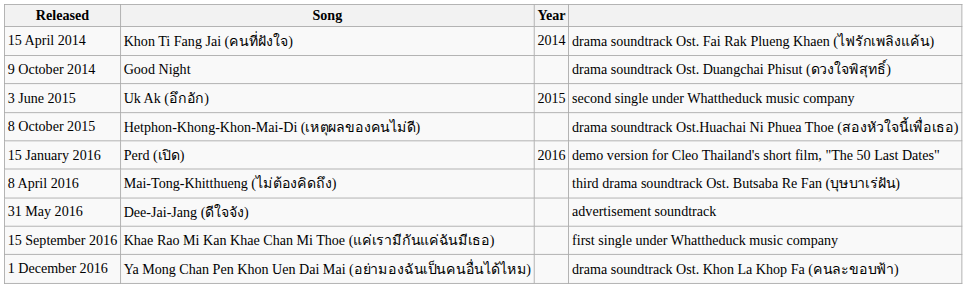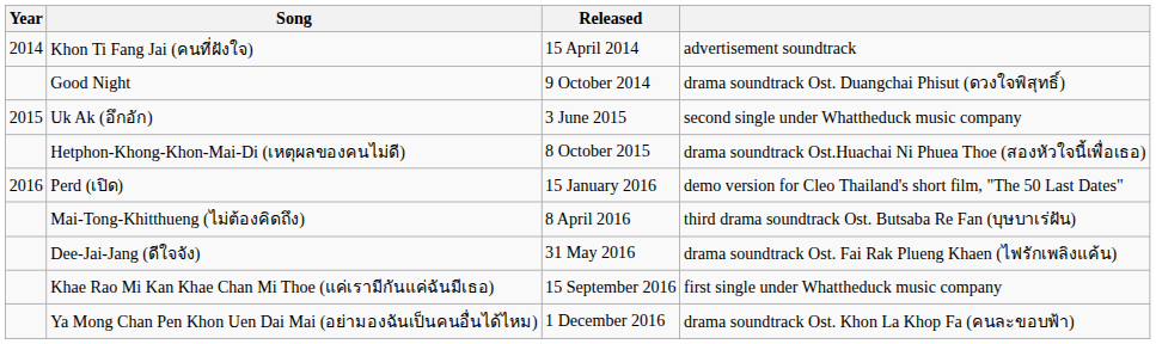columns swapped: Year <-> Released
Khon Ti Fang Jai (คนที่ฝังใจ) | column 4: drama soundtrack Ost. Fai Rak Plueng Khaen (ไฟรักเพลิงแค้น) -> advertisement soundtrack
Dee-Jai-Jang (ดีใจจัง) | column 4: advertisement soundtrack -> drama soundtrack Ost. Fai Rak Plueng Khaen (ไฟรักเพลิงแค้น)
